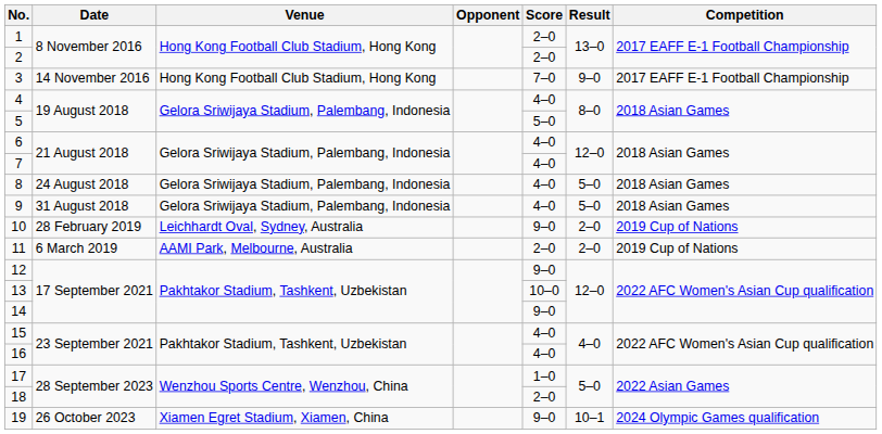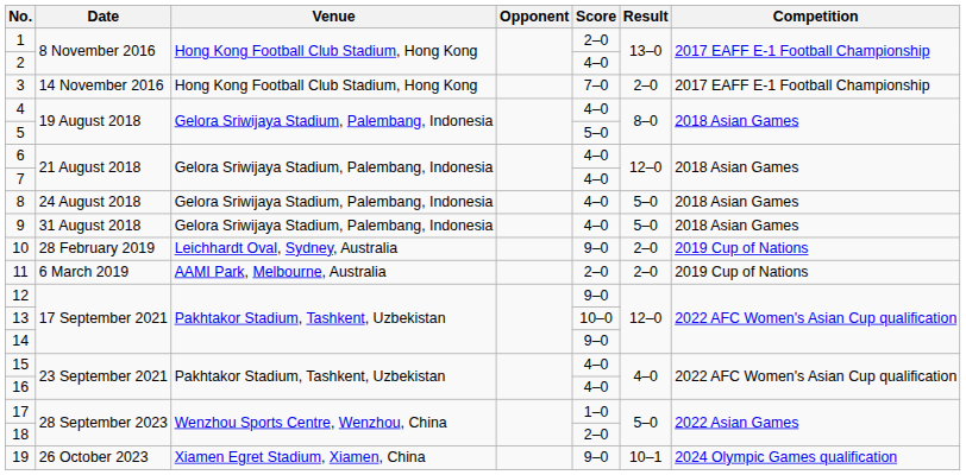2 | Score: 2–0 -> 4–0
3 | Result: 9–0 -> 2–0
